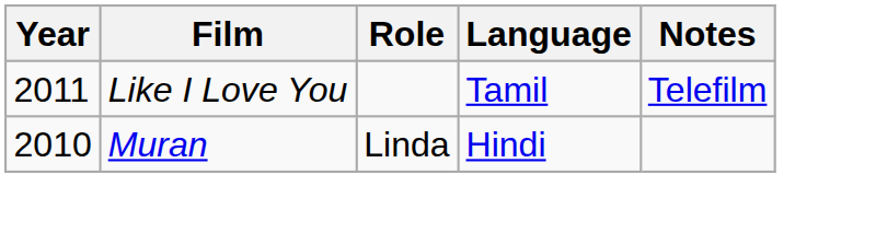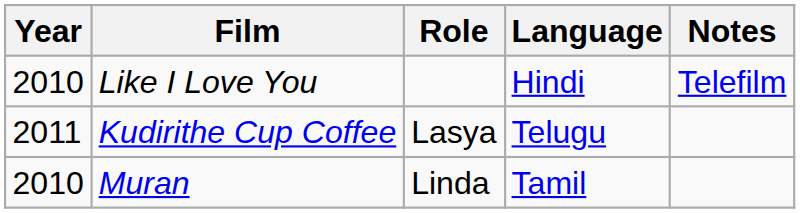Like I Love You | Year: 2011 -> 2010
Like I Love You | Language: Tamil -> Hindi
+ row: 2011 | Kudirithe Cup Coffee | Lasya | Telugu
Muran | Language: Hindi -> Tamil
